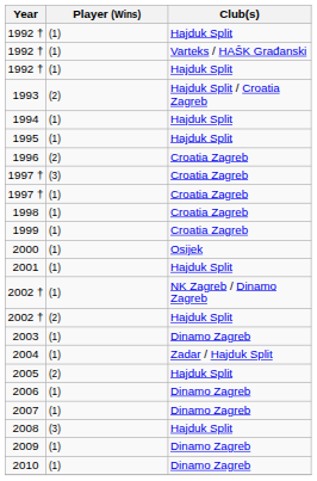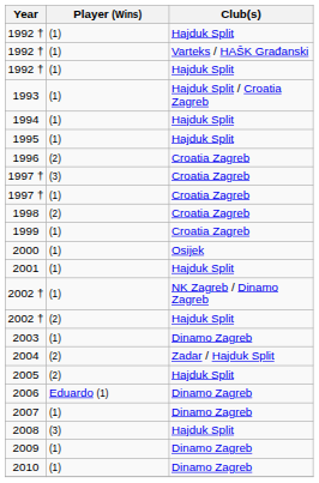1993 | Player (Wins): (2) -> (1)
1998 | Player (Wins): (1) -> (2)
2004 | Player (Wins): (1) -> (2)
2006 | Player (Wins): (1) -> Eduardo (1)
